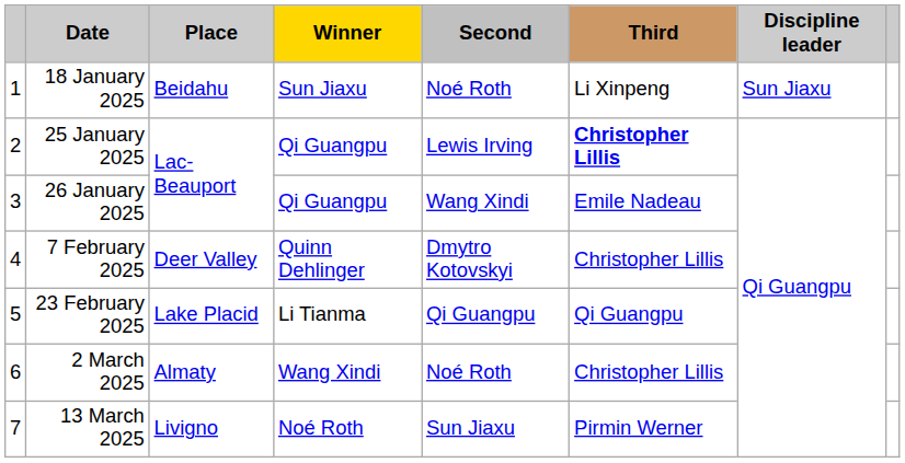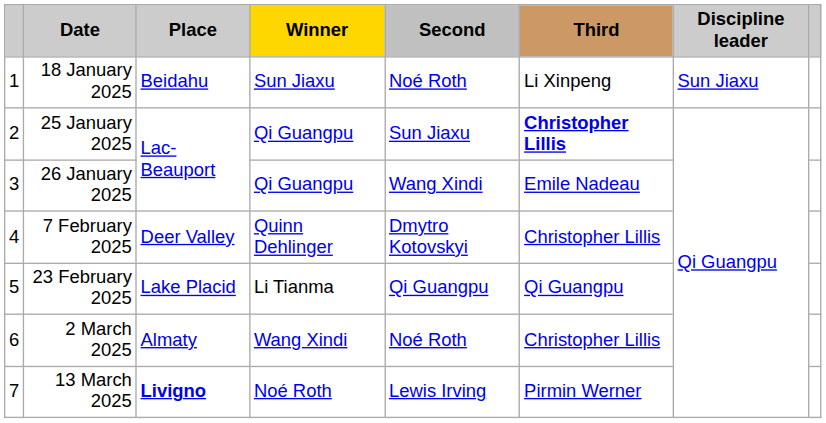25 January 2025 | Second: Lewis Irving -> Sun Jiaxu
13 March 2025 | Place: normal -> bold
13 March 2025 | Second: Sun Jiaxu -> Lewis Irving
